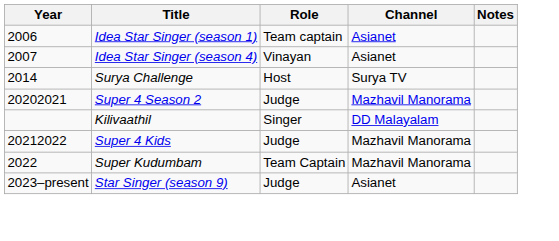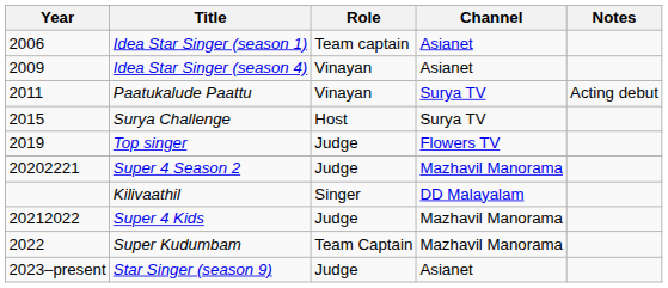Idea Star Singer (season 4) | Year: 2007 -> 2009
+ row: 2011 | Paatukalude Paattu | Vinayan | Surya TV | Acting debut
Surya Challenge | Year: 2014 -> 2015
+ row: 2019 | Top singer | Judge | Flowers TV
Super 4 Season 2 | Year: 20202021 -> 20202221
